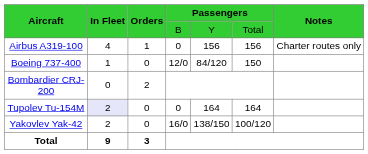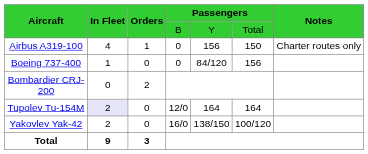Airbus A319-100 | column 6: 156 -> 150
Boeing 737-400 | column 4: 12/0 -> 0
Boeing 737-400 | column 6: 150 -> 156
Tupolev Tu-154M | column 4: 0 -> 12/0
